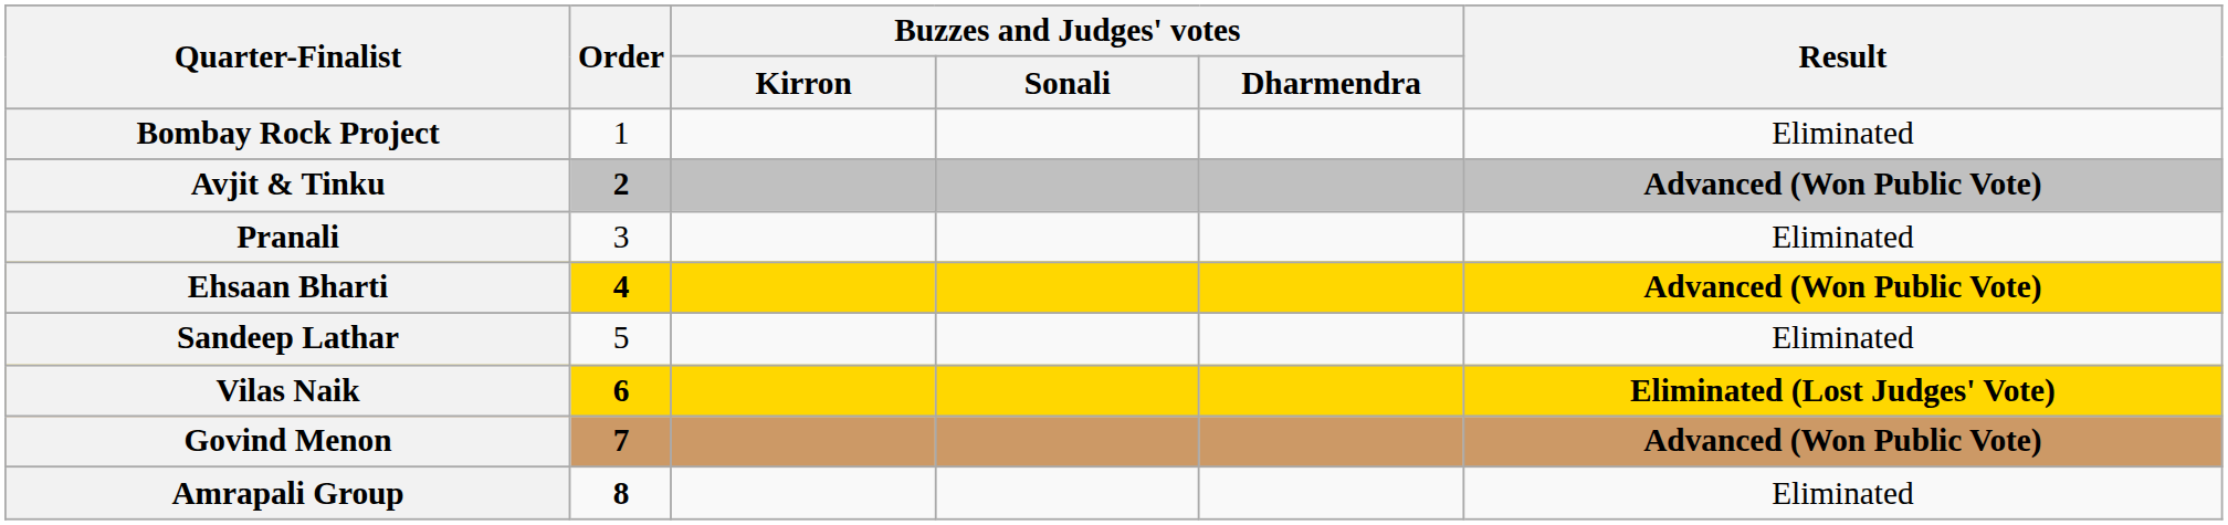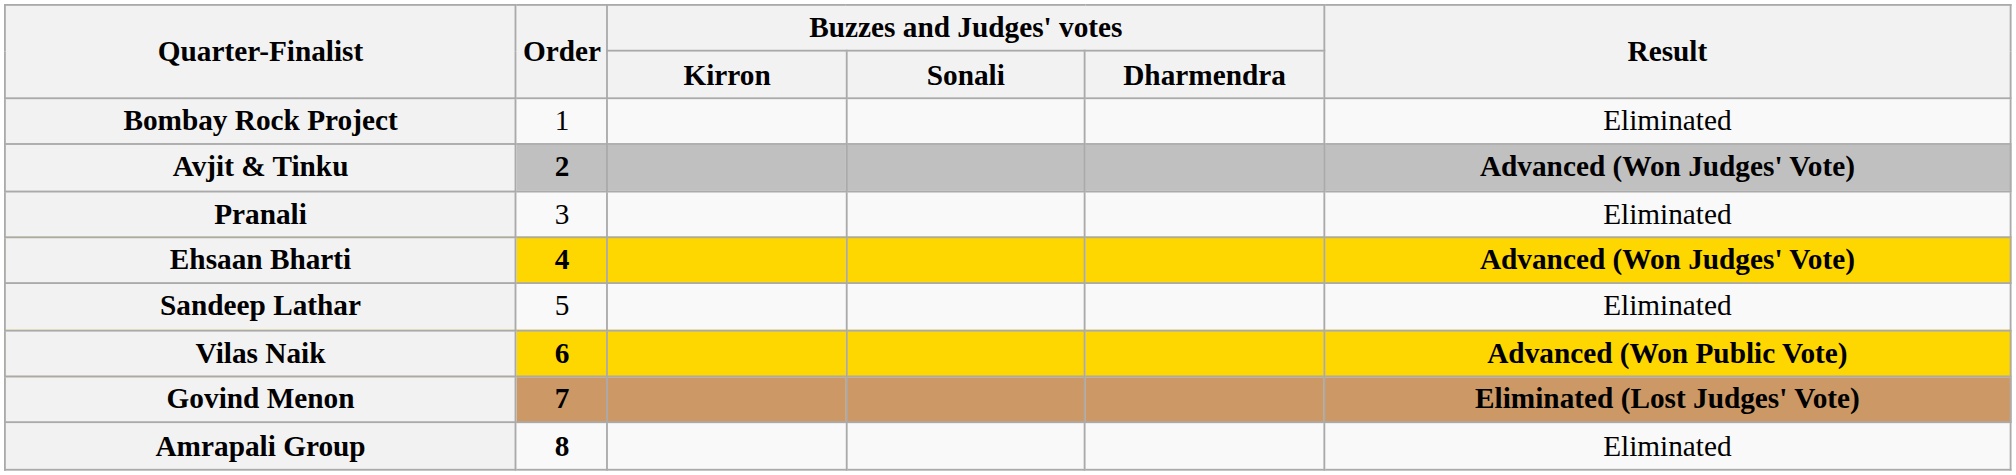Avjit & Tinku | Result: Advanced (Won Public Vote) -> Advanced (Won Judges' Vote)
Ehsaan Bharti | Result: Advanced (Won Public Vote) -> Advanced (Won Judges' Vote)
Vilas Naik | Result: Eliminated (Lost Judges' Vote) -> Advanced (Won Public Vote)
Govind Menon | Result: Advanced (Won Public Vote) -> Eliminated (Lost Judges' Vote)
